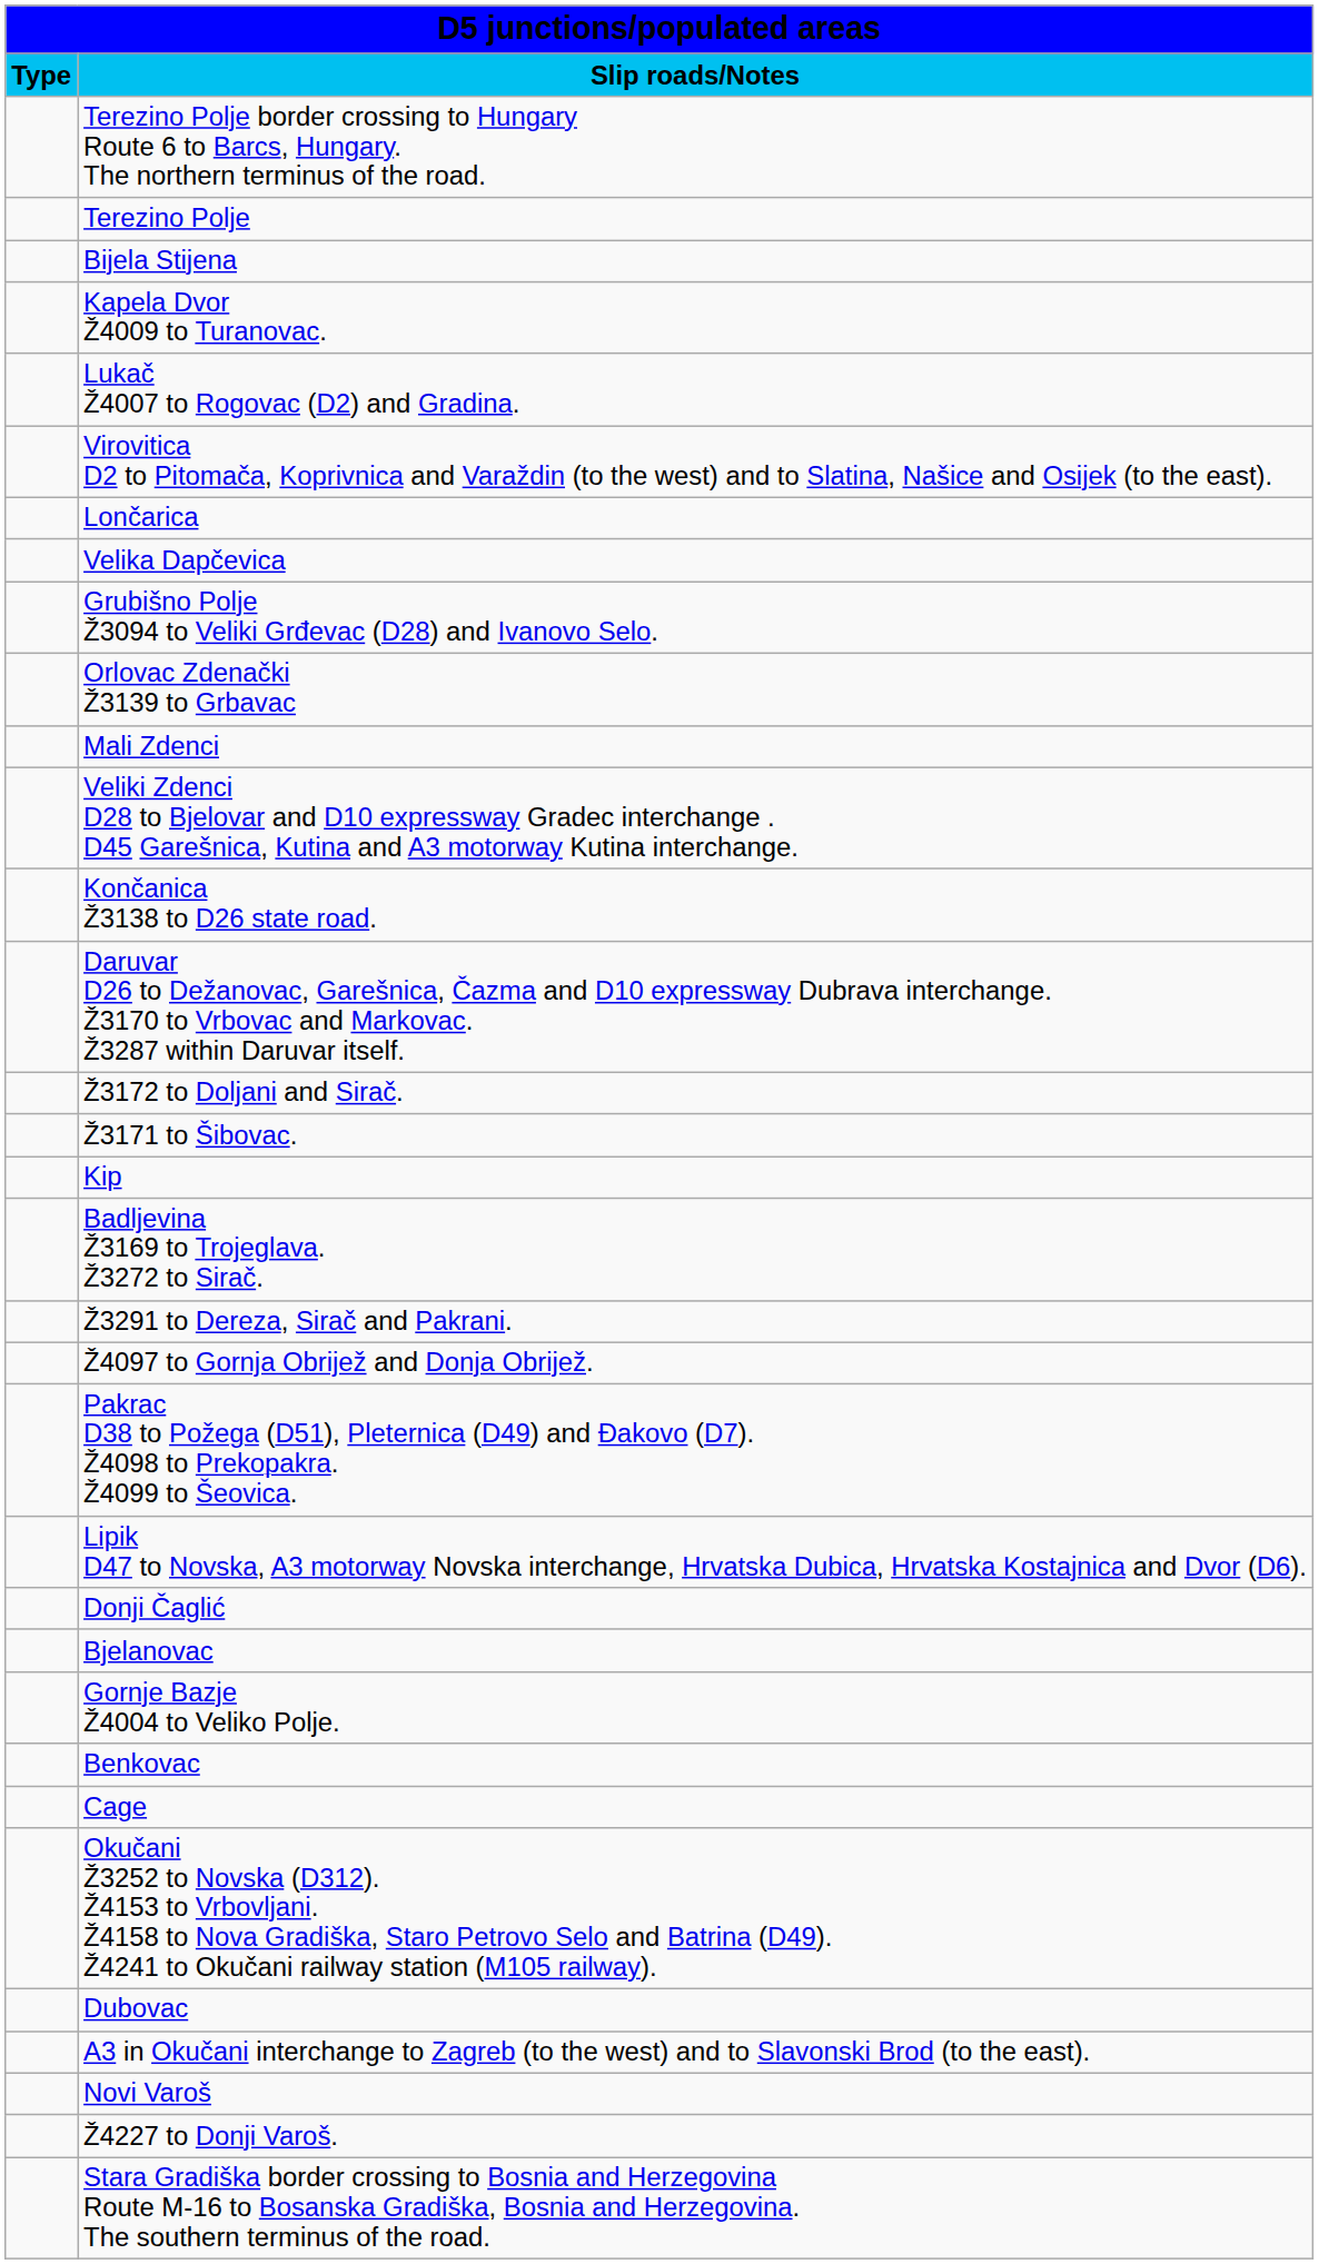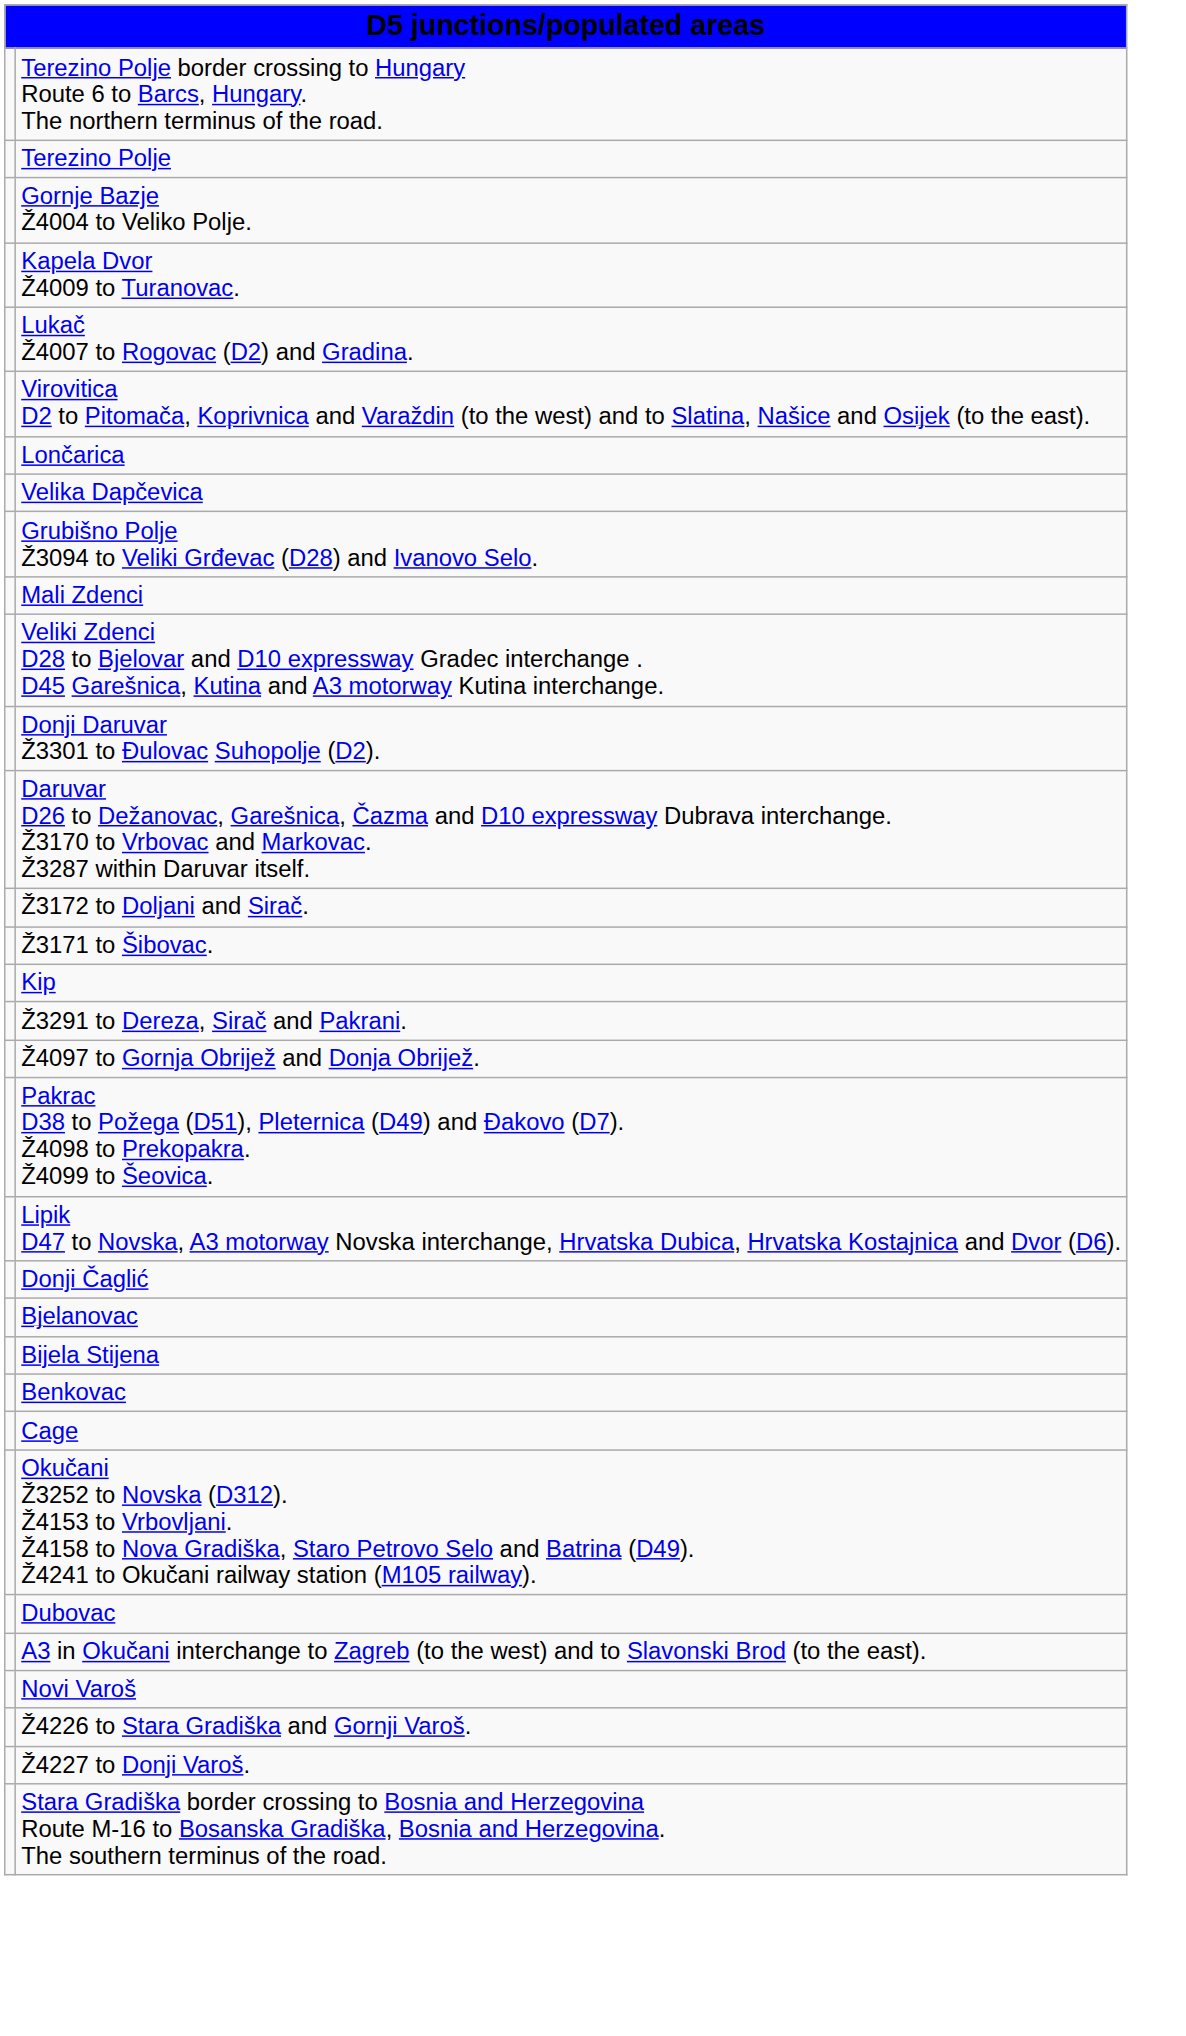- row: Type | Slip roads/Notes
rows swapped: Gornje Bazje Ž4004 to Veliko Polje. <-> Bijela Stijena
- row: Orlovac Zdenački Ž3139 to Grbavac
- row: Končanica Ž3138 to D26 state road.
+ row: Donji Daruvar Ž3301 to Đulovac Suhopolje (D2).
- row: Badljevina Ž3169 to Trojeglava. Ž3272 to Sirač.
+ row: Ž4226 to Stara Gradiška and Gornji Varoš.
